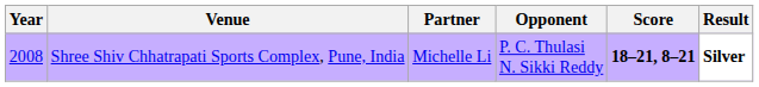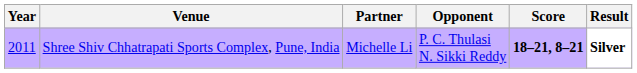Shree Shiv Chhatrapati Sports Complex, Pune, India | Year: 2008 -> 2011
